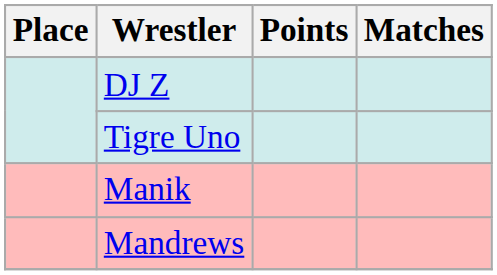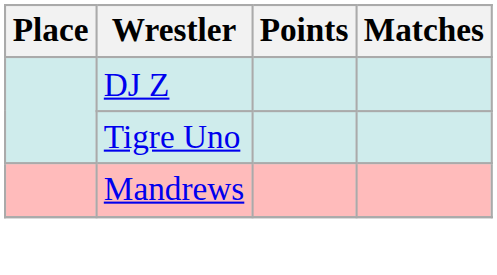- row: Manik
